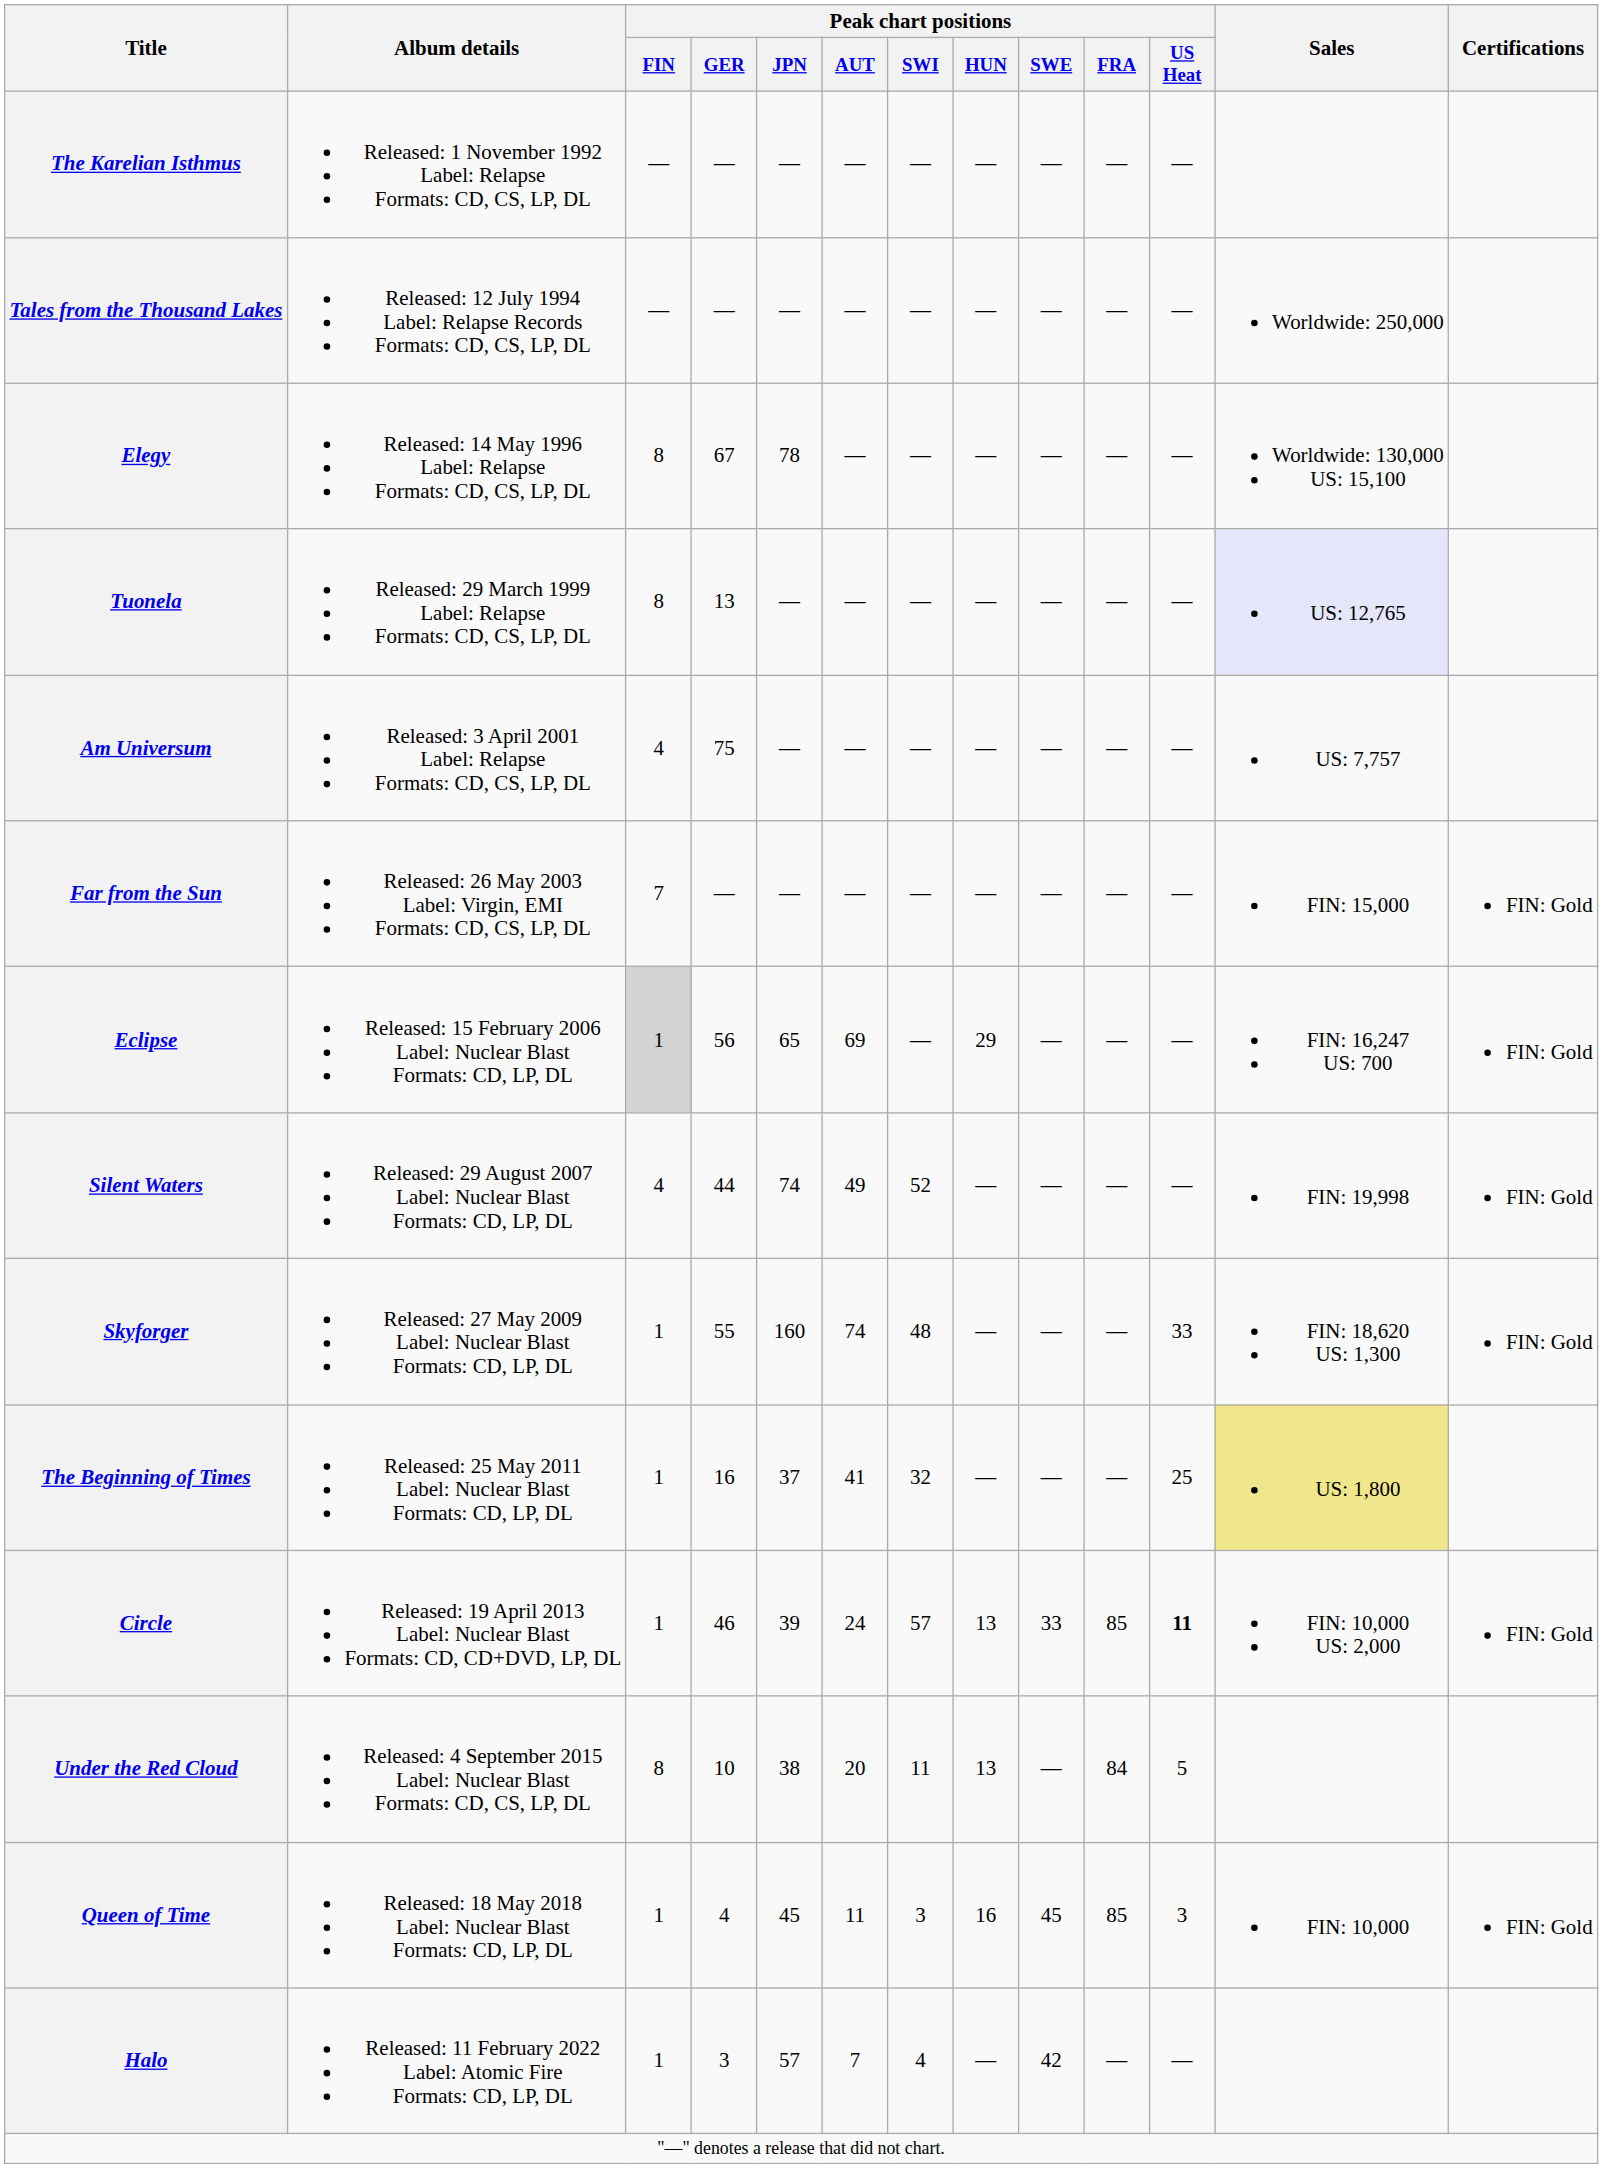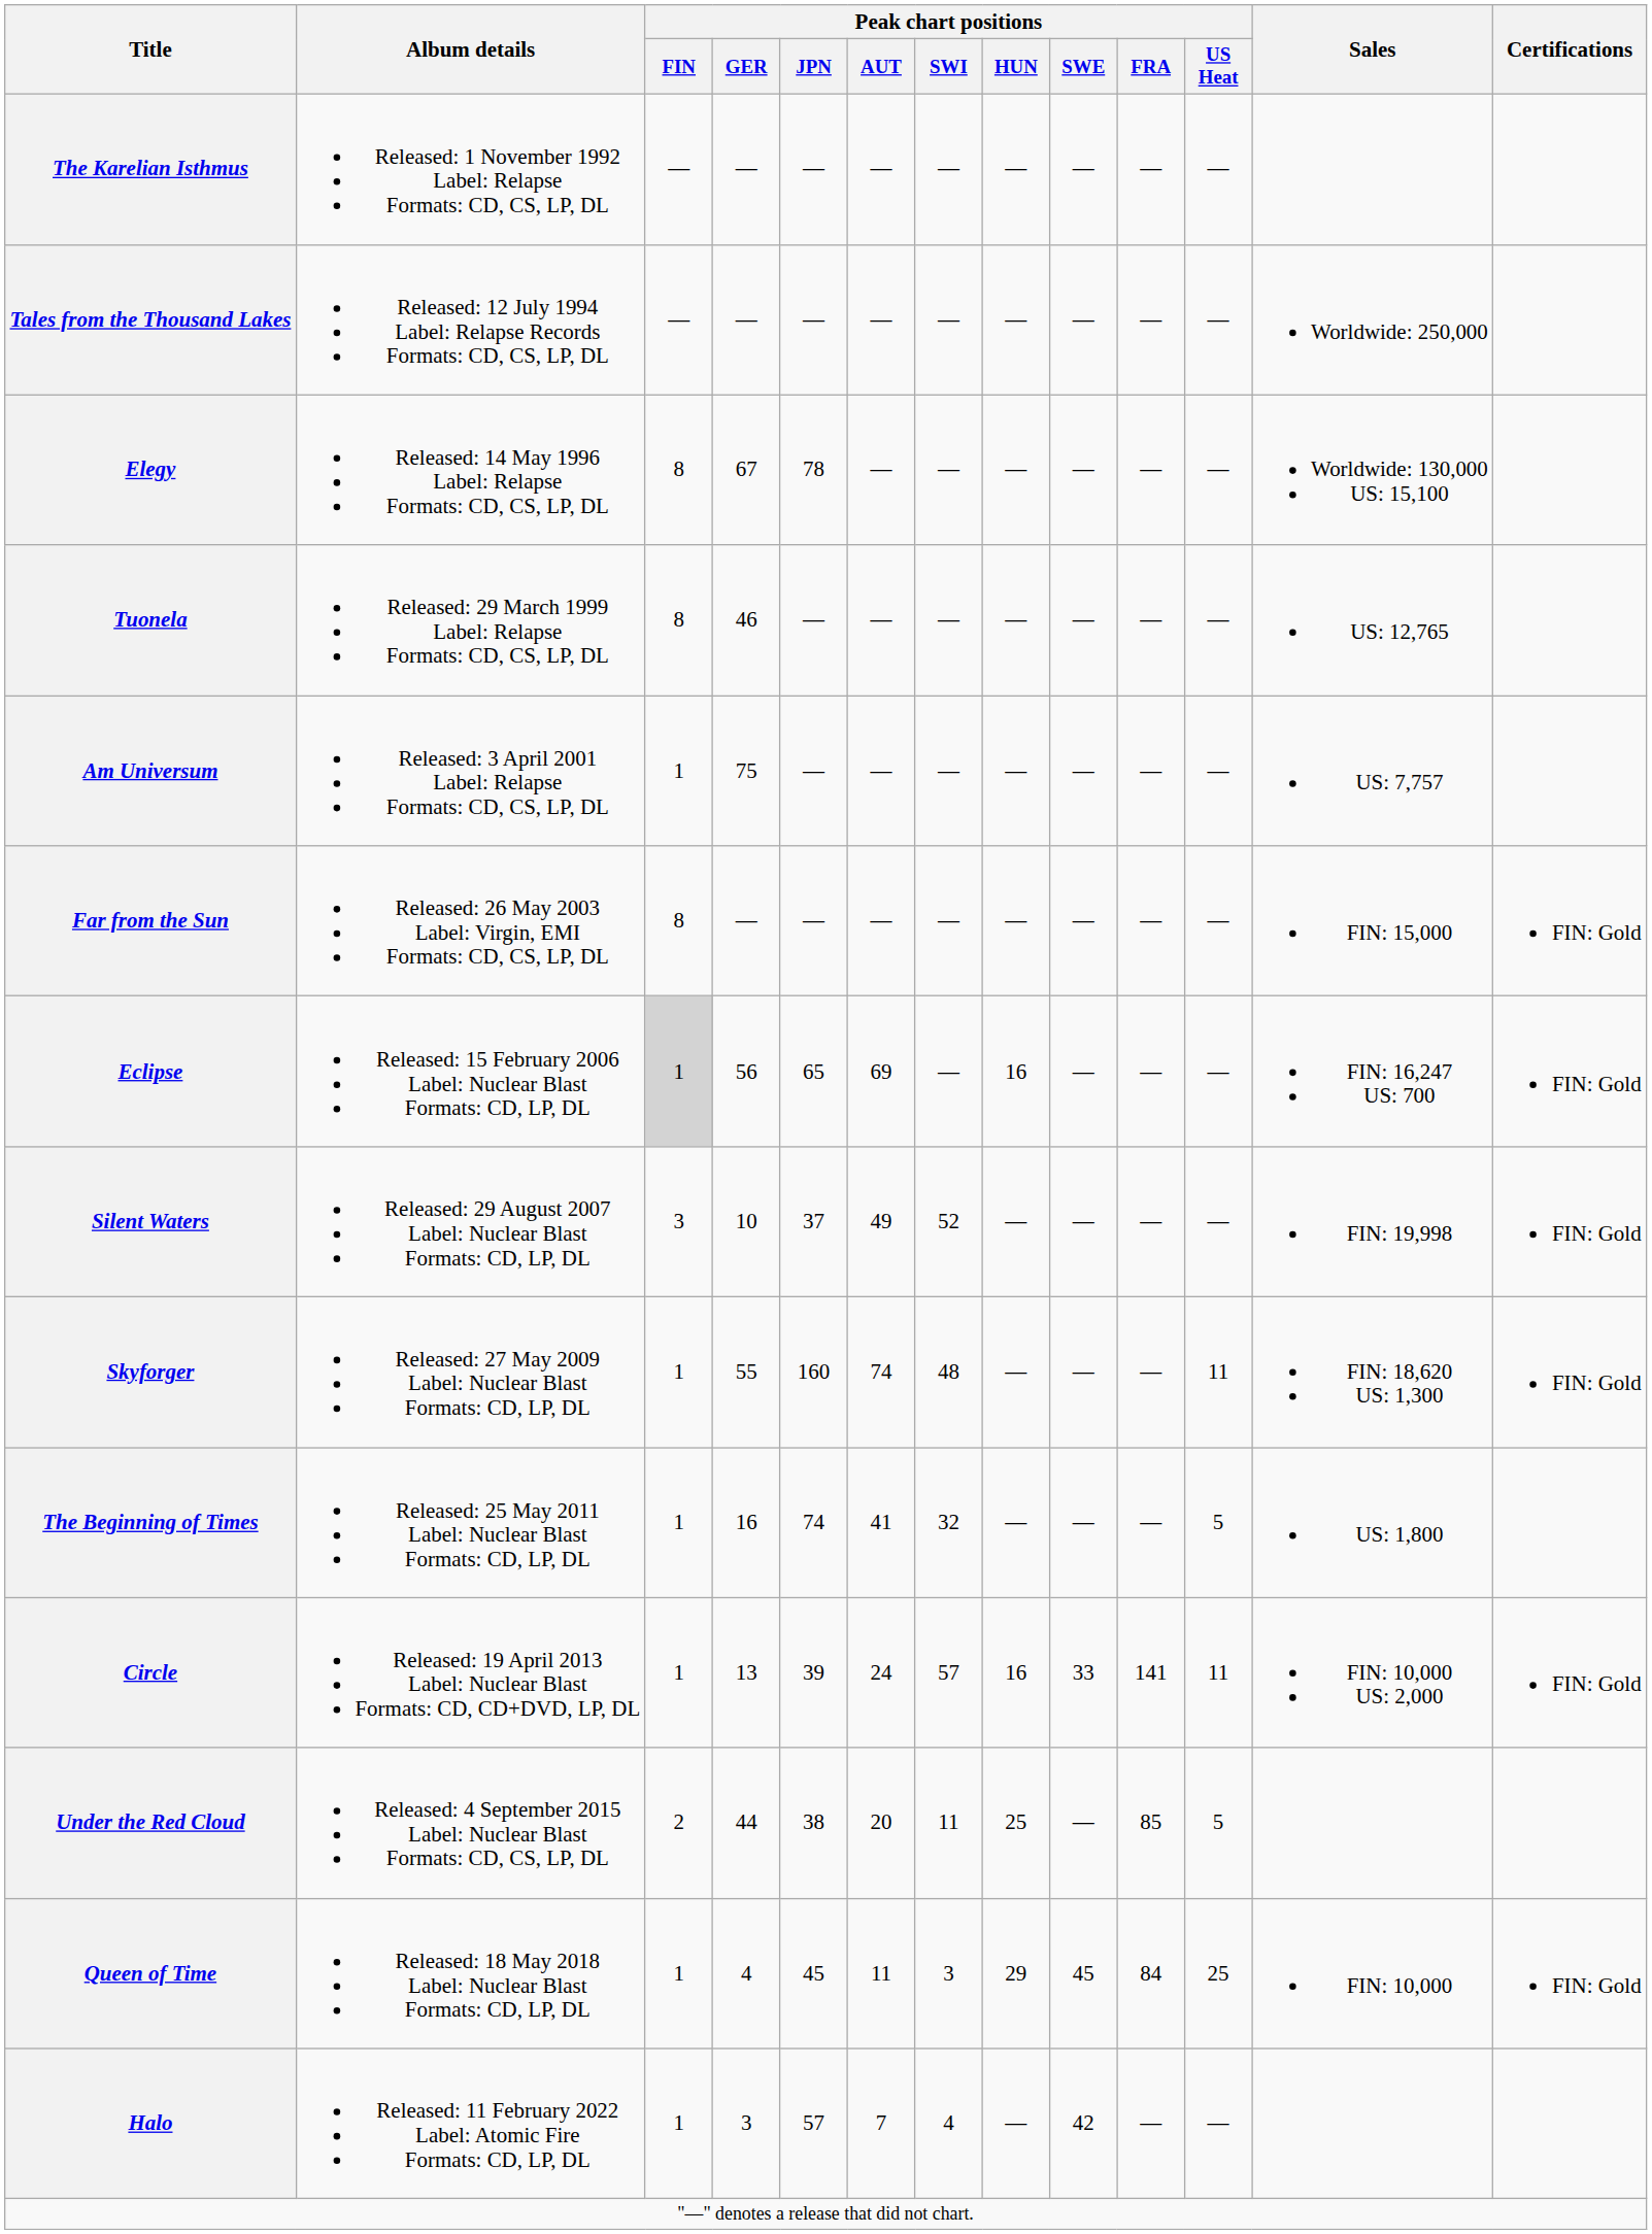Tuonela | Peak chart positions / GER: 13 -> 46
Tuonela | Sales: lavender background -> no background
Am Universum | Peak chart positions / FIN: 4 -> 1
Far from the Sun | Peak chart positions / FIN: 7 -> 8
Eclipse | Peak chart positions / HUN: 29 -> 16
Silent Waters | Peak chart positions / FIN: 4 -> 3
Silent Waters | Peak chart positions / GER: 44 -> 10
Silent Waters | Peak chart positions / JPN: 74 -> 37
Skyforger | Peak chart positions / US Heat: 33 -> 11
The Beginning of Times | Peak chart positions / JPN: 37 -> 74
The Beginning of Times | Peak chart positions / US Heat: 25 -> 5
The Beginning of Times | Sales: khaki background -> no background
Circle | Peak chart positions / GER: 46 -> 13
Circle | Peak chart positions / HUN: 13 -> 16
Circle | Peak chart positions / FRA: 85 -> 141
Circle | Peak chart positions / US Heat: bold -> normal
Under the Red Cloud | Peak chart positions / FIN: 8 -> 2
Under the Red Cloud | Peak chart positions / GER: 10 -> 44
Under the Red Cloud | Peak chart positions / HUN: 13 -> 25
Under the Red Cloud | Peak chart positions / FRA: 84 -> 85
Queen of Time | Peak chart positions / HUN: 16 -> 29
Queen of Time | Peak chart positions / FRA: 85 -> 84
Queen of Time | Peak chart positions / US Heat: 3 -> 25
